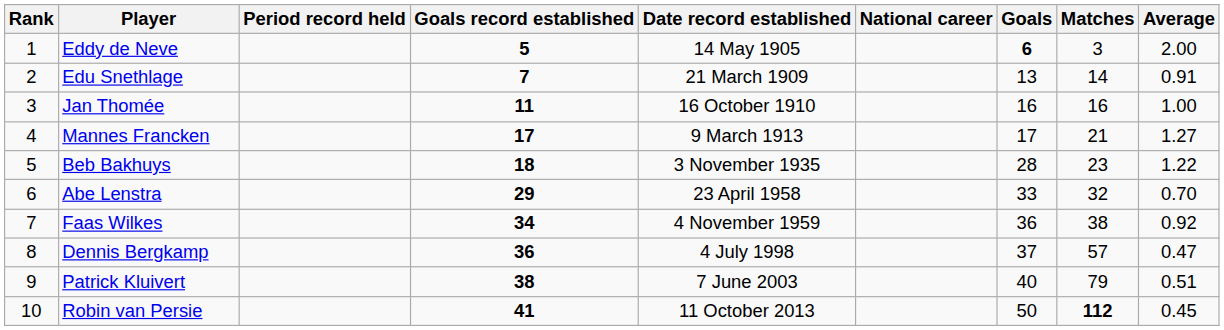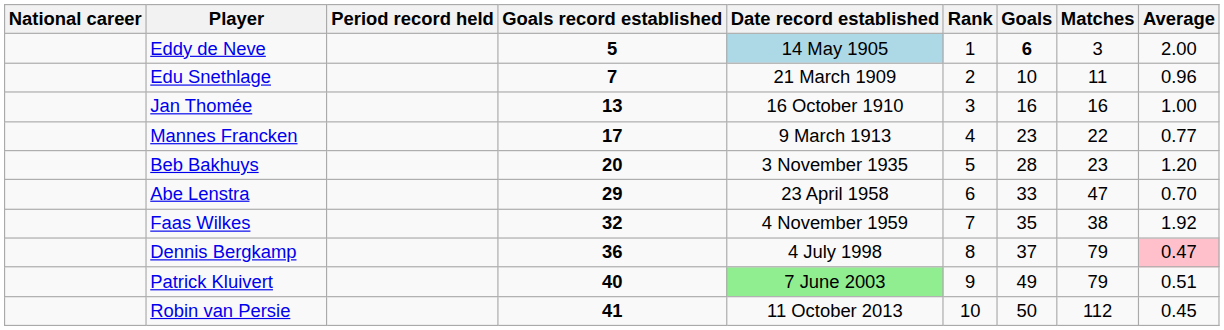columns swapped: Rank <-> National career
Eddy de Neve | Date record established: no background -> lightblue background
Edu Snethlage | Goals: 13 -> 10
Edu Snethlage | Matches: 14 -> 11
Edu Snethlage | Average: 0.91 -> 0.96
Jan Thomée | Goals record established: 11 -> 13
Mannes Francken | Goals: 17 -> 23
Mannes Francken | Matches: 21 -> 22
Mannes Francken | Average: 1.27 -> 0.77
Beb Bakhuys | Goals record established: 18 -> 20
Beb Bakhuys | Average: 1.22 -> 1.20
Abe Lenstra | Matches: 32 -> 47
Faas Wilkes | Goals record established: 34 -> 32
Faas Wilkes | Goals: 36 -> 35
Faas Wilkes | Average: 0.92 -> 1.92
Dennis Bergkamp | Matches: 57 -> 79
Dennis Bergkamp | Average: no background -> pink background
Patrick Kluivert | Goals record established: 38 -> 40
Patrick Kluivert | Date record established: no background -> lightgreen background
Patrick Kluivert | Goals: 40 -> 49
Robin van Persie | Matches: bold -> normal
